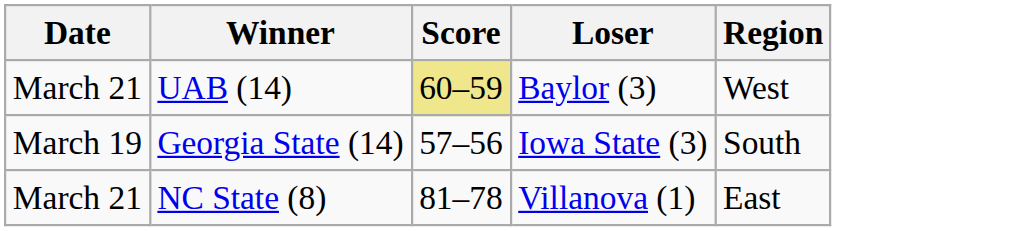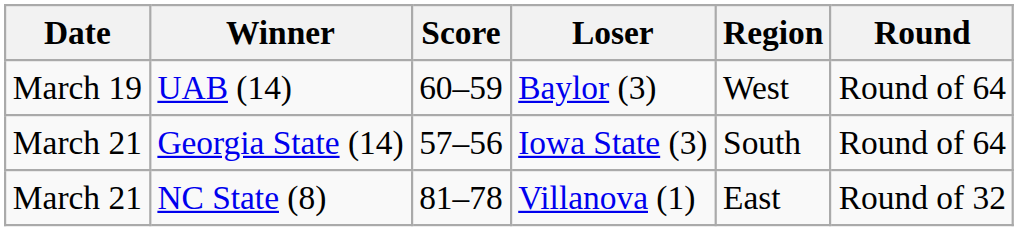+ column: Round | Round of 64 | Round of 64 | Round of 32
UAB (14) | Date: March 21 -> March 19
UAB (14) | Score: khaki background -> no background
Georgia State (14) | Date: March 19 -> March 21
